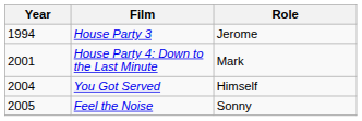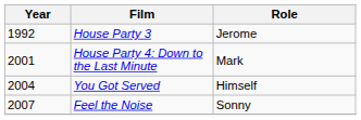House Party 3 | Year: 1994 -> 1992
Feel the Noise | Year: 2005 -> 2007
